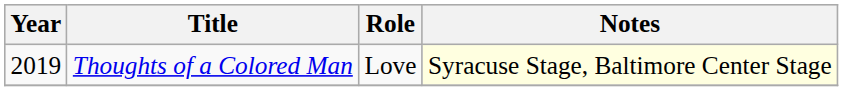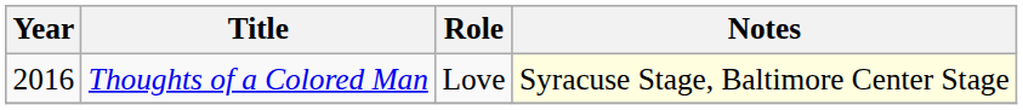Thoughts of a Colored Man | Year: 2019 -> 2016
